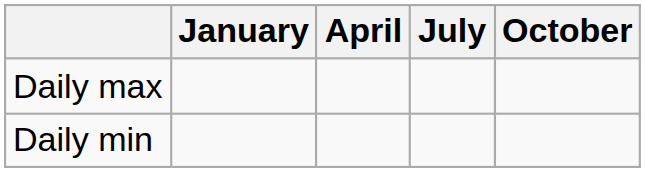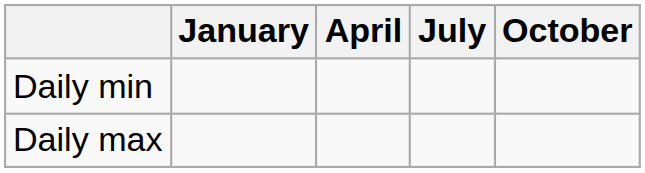rows swapped: Daily max <-> Daily min
